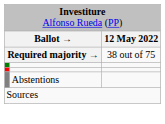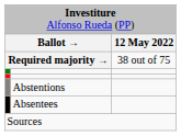+ row: Absentees
